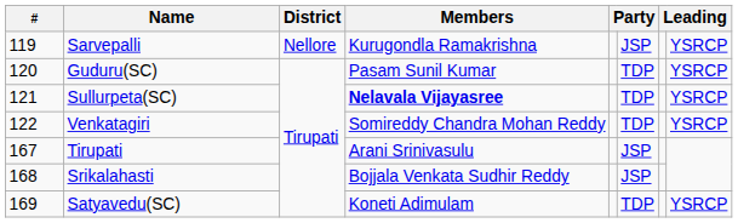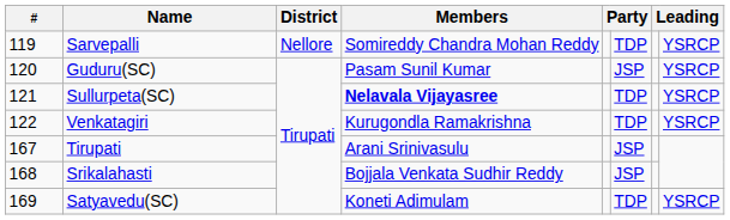Sarvepalli | Members: Kurugondla Ramakrishna -> Somireddy Chandra Mohan Reddy
Sarvepalli | column 6: JSP -> TDP
Guduru(SC) | column 6: TDP -> JSP
Venkatagiri | Members: Somireddy Chandra Mohan Reddy -> Kurugondla Ramakrishna
